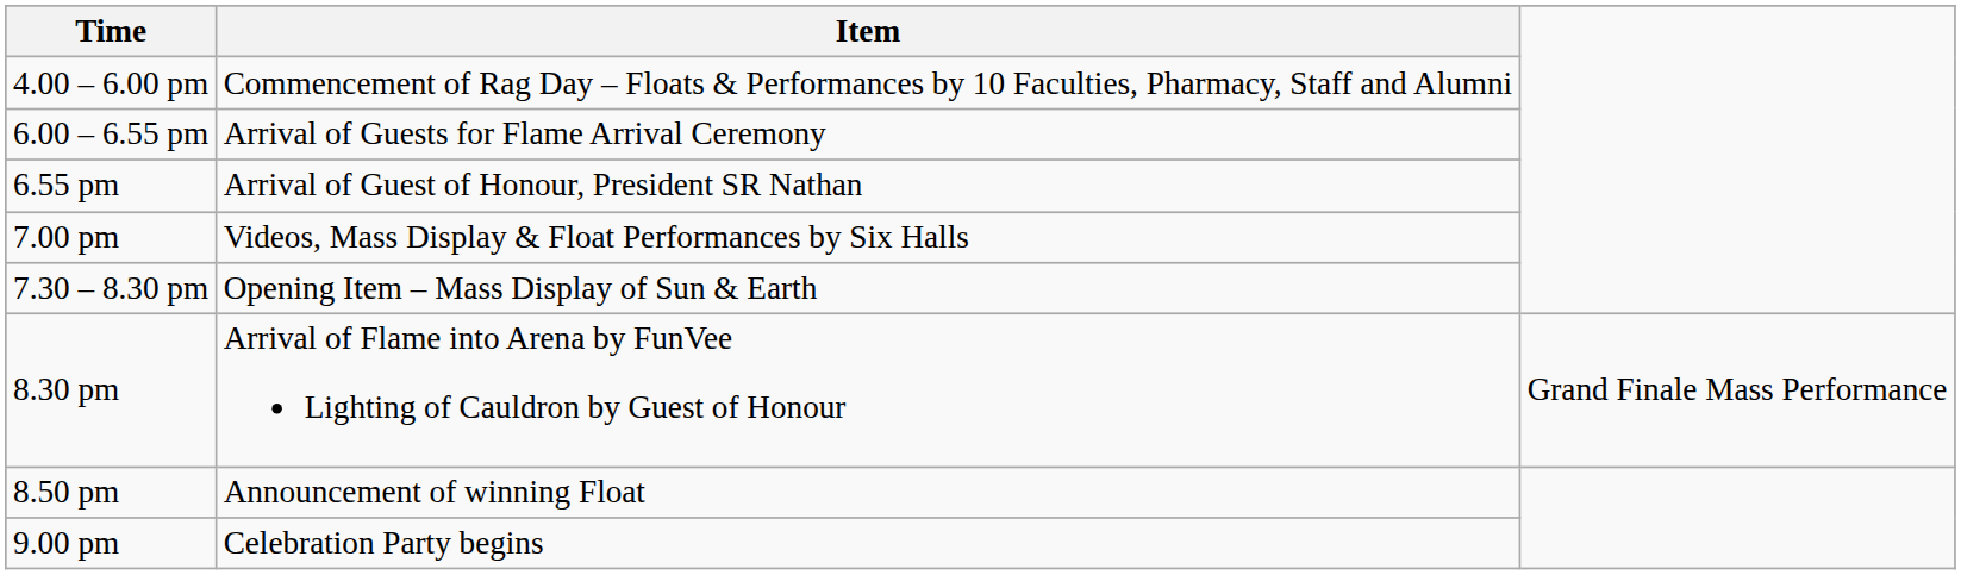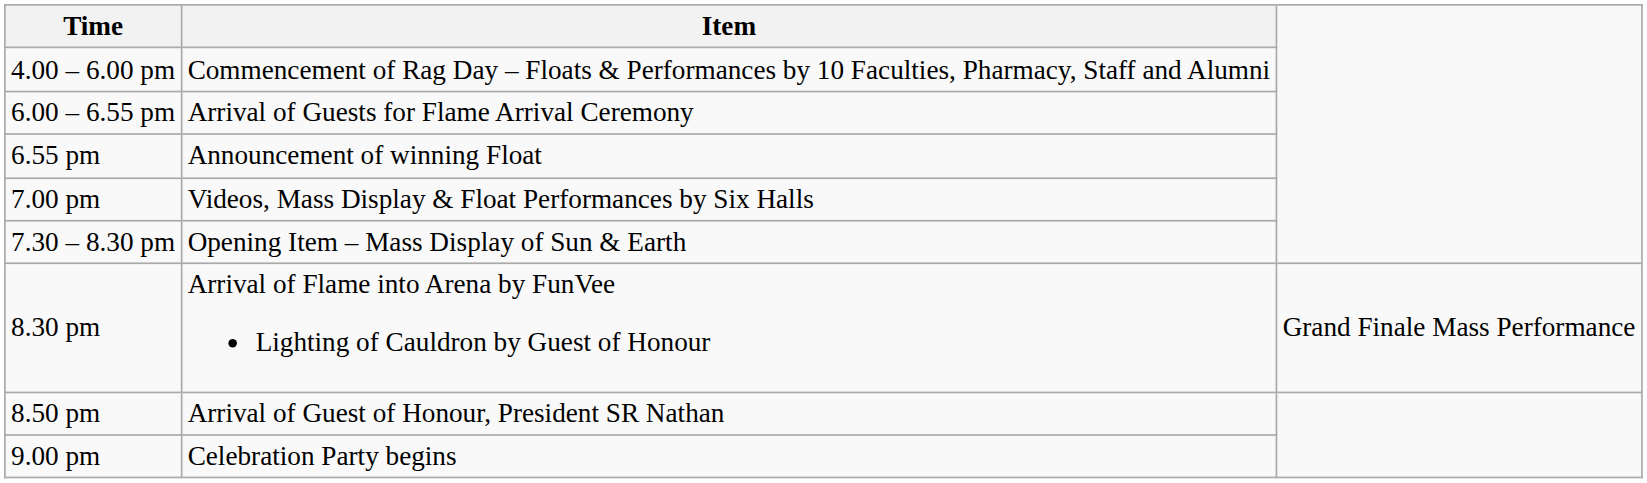6.55 pm | Item: Arrival of Guest of Honour, President SR Nathan -> Announcement of winning Float
8.50 pm | Item: Announcement of winning Float -> Arrival of Guest of Honour, President SR Nathan
